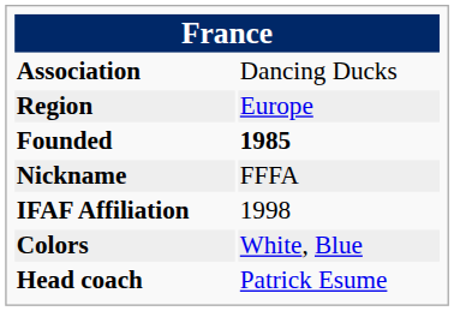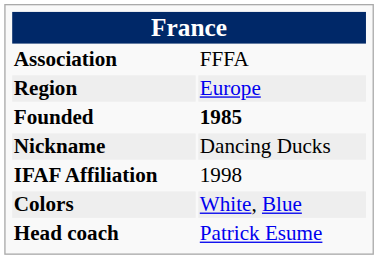Association | column 2: Dancing Ducks -> FFFA
Nickname | column 2: FFFA -> Dancing Ducks
